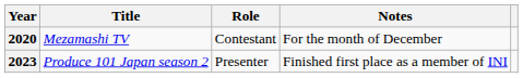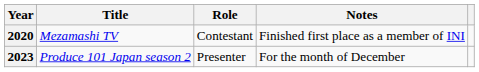2020 | Notes: For the month of December -> Finished first place as a member of INI
2023 | Notes: Finished first place as a member of INI -> For the month of December
